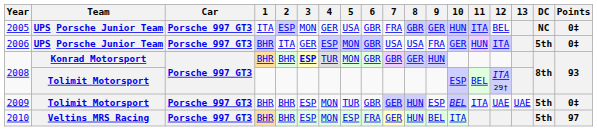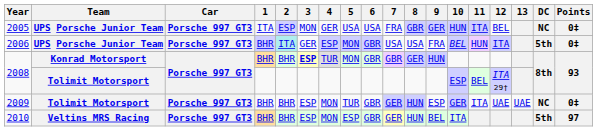2005 | 6: GBR -> USA
2006 | 2: no background -> paleturquoise background
2006 | 10: GER -> BEL
2009 | 10: BEL -> GER
2009 | DC: 5th -> NC
2010 | 6: FRA -> GBR
